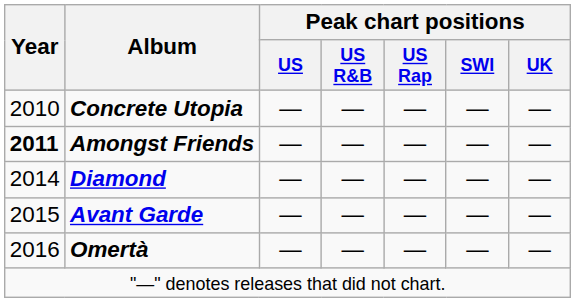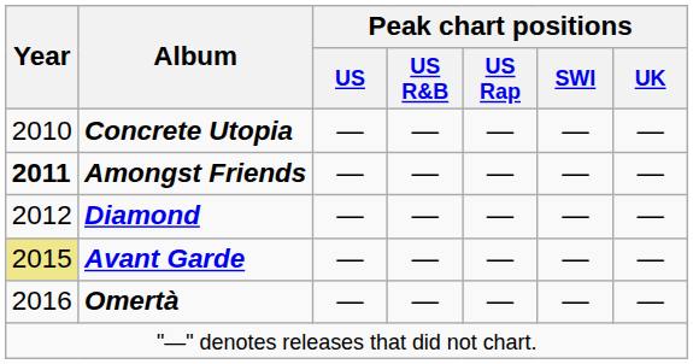Diamond | Year: 2014 -> 2012
Avant Garde | Year: no background -> khaki background
